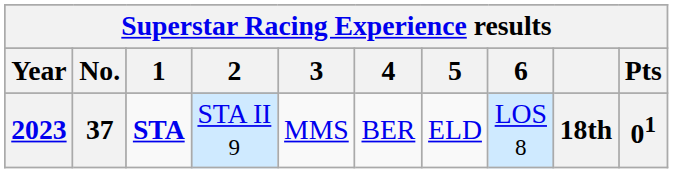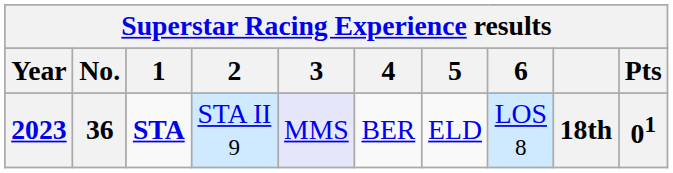2023 | No.: 37 -> 36
2023 | 3: no background -> lavender background
